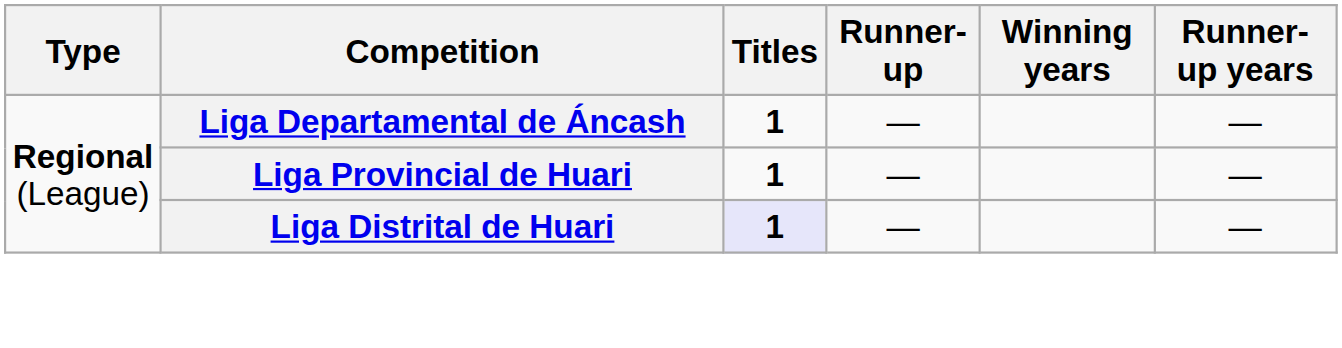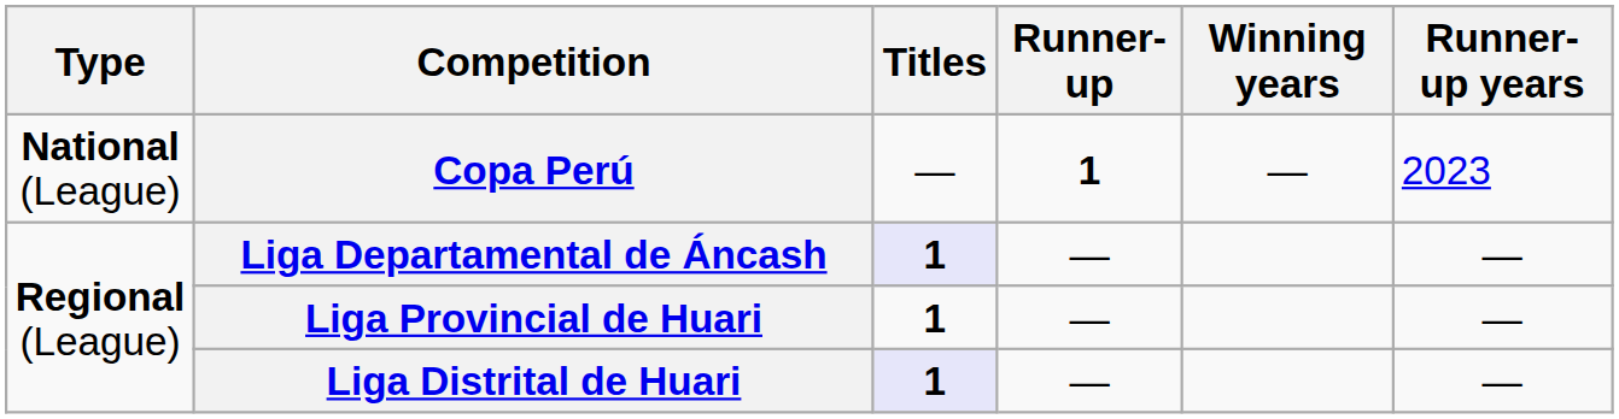+ row: National (League) | Copa Perú | — | 1 | — | 2023
Liga Departamental de Áncash | Titles: no background -> lavender background
